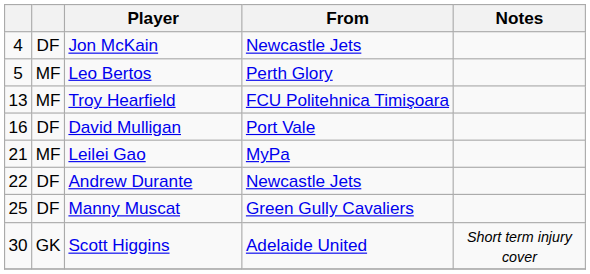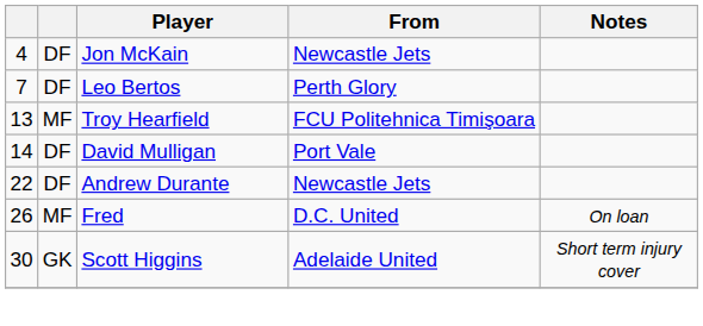Leo Bertos | column 1: 5 -> 7
Leo Bertos | column 2: MF -> DF
David Mulligan | column 1: 16 -> 14
- row: 21 | MF | Leilei Gao | MyPa
- row: 25 | DF | Manny Muscat | Green Gully Cavaliers
+ row: 26 | MF | Fred | D.C. United | On loan
